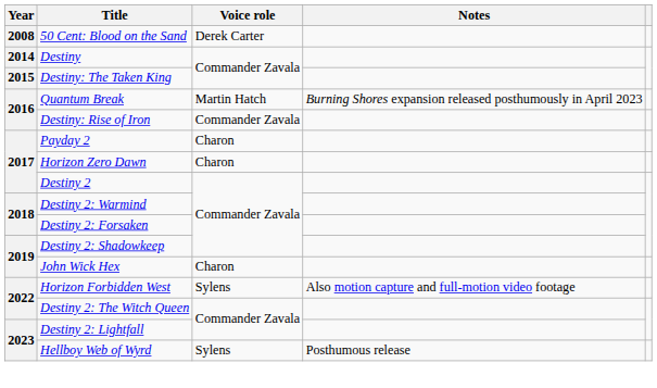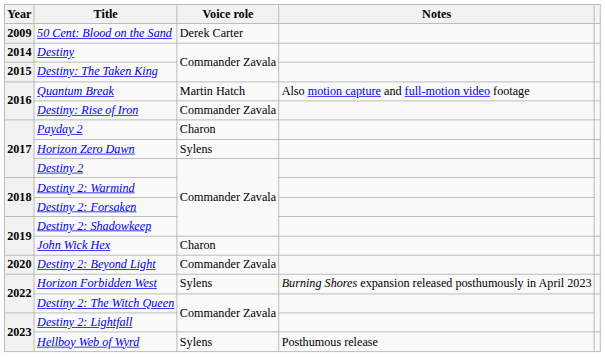50 Cent: Blood on the Sand | Year: 2008 -> 2009
Quantum Break | Notes: Burning Shores expansion released posthumously in April 2023 -> Also motion capture and full-motion video footage
Horizon Zero Dawn | Voice role: Charon -> Sylens
+ row: 2020 | Destiny 2: Beyond Light | Commander Zavala
Horizon Forbidden West | Notes: Also motion capture and full-motion video footage -> Burning Shores expansion released posthumously in April 2023
